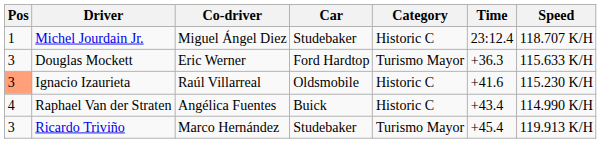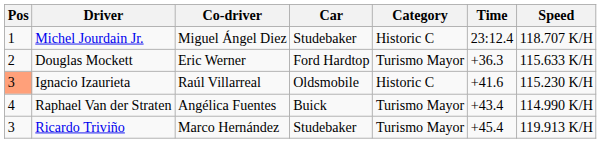Douglas Mockett | Pos: 3 -> 2
Raphael Van der Straten | Category: Historic C -> Turismo Mayor
